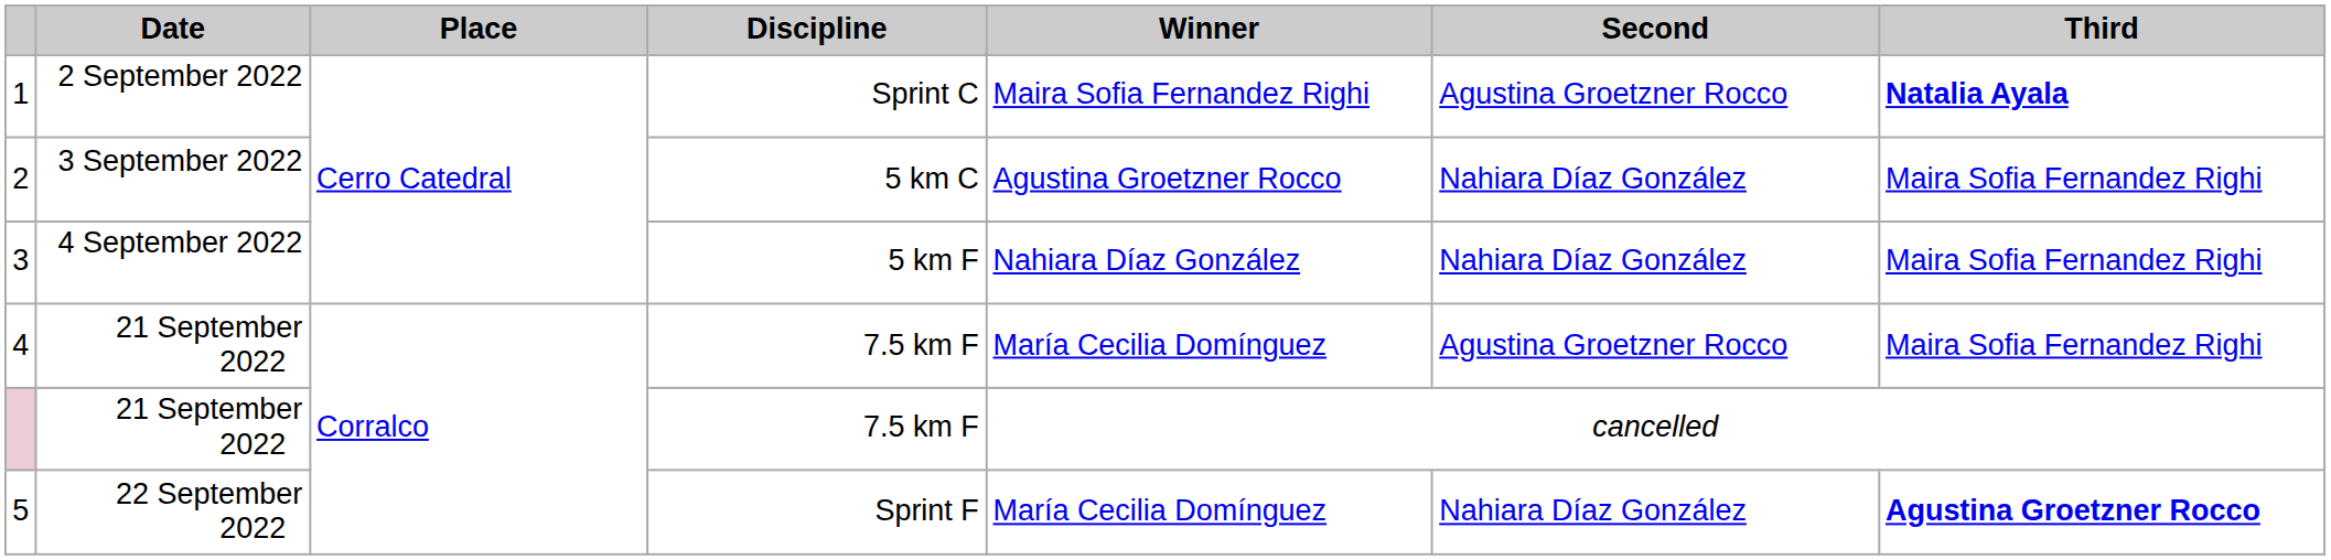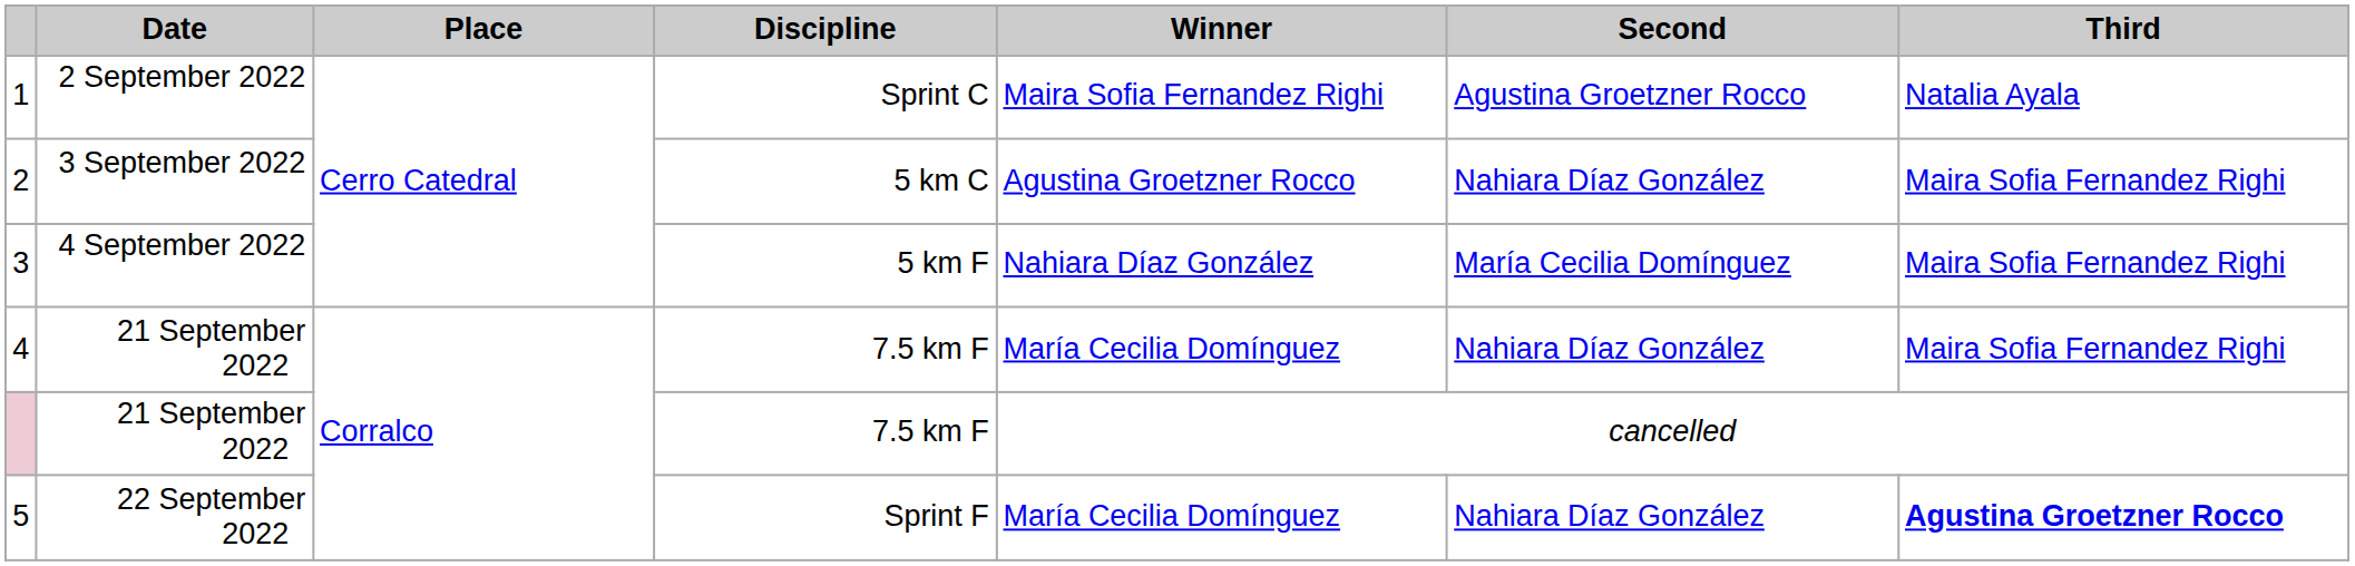1 | Third: bold -> normal
3 | Second: Nahiara Díaz González -> María Cecilia Domínguez
4 | Second: Agustina Groetzner Rocco -> Nahiara Díaz González
